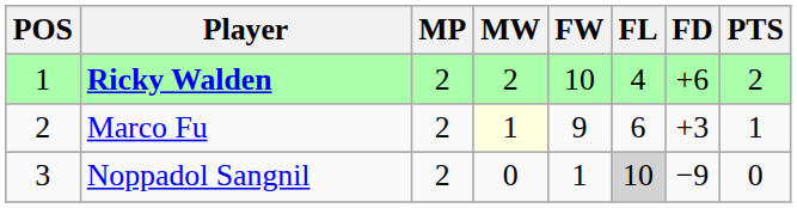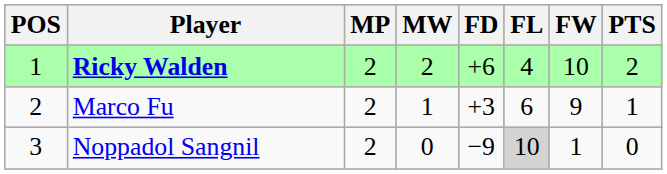columns swapped: FW <-> FD
Marco Fu | MW: lightyellow background -> no background
